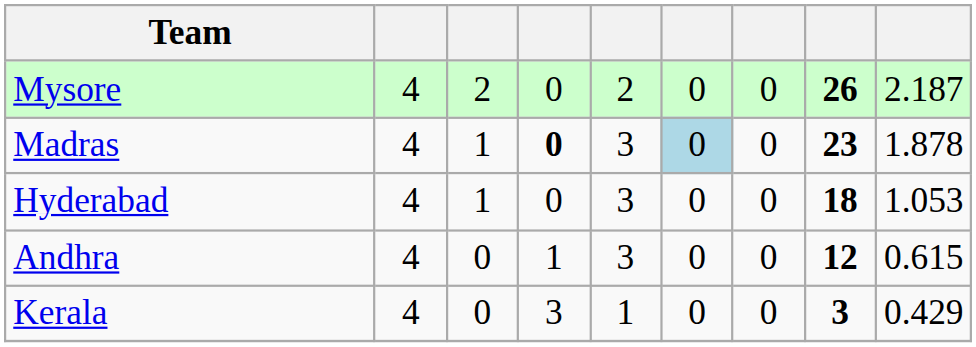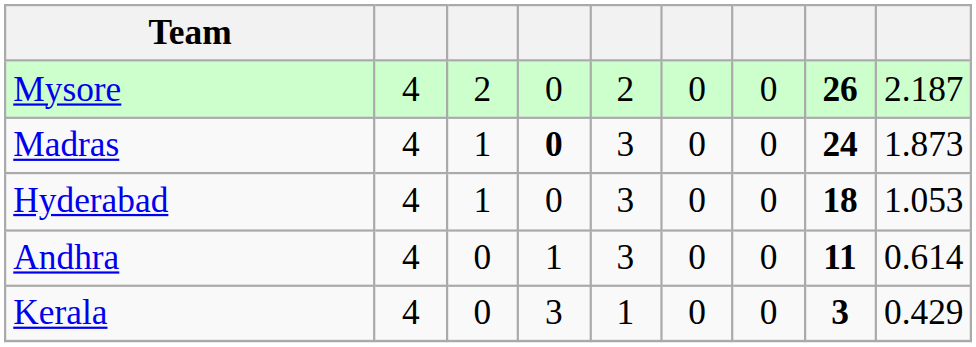Madras | column 6: lightblue background -> no background
Madras | column 8: 23 -> 24
Madras | column 9: 1.878 -> 1.873
Andhra | column 8: 12 -> 11
Andhra | column 9: 0.615 -> 0.614
